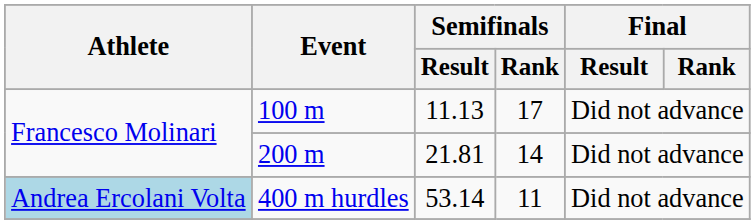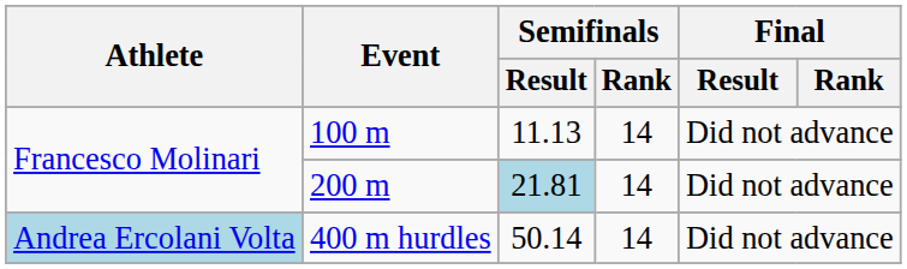100 m | Semifinals / Rank: 17 -> 14
200 m | Semifinals / Result: no background -> lightblue background
400 m hurdles | Semifinals / Result: 53.14 -> 50.14
400 m hurdles | Semifinals / Rank: 11 -> 14
